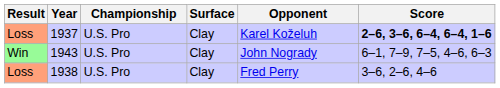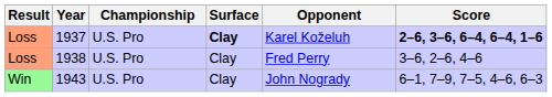1937 | Surface: normal -> bold
rows swapped: 1938 <-> 1943
